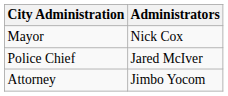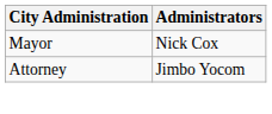- row: Police Chief | Jared McIver
